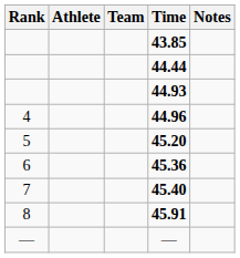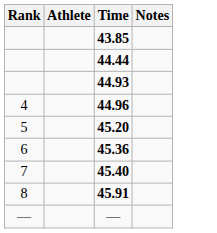- column: Team
